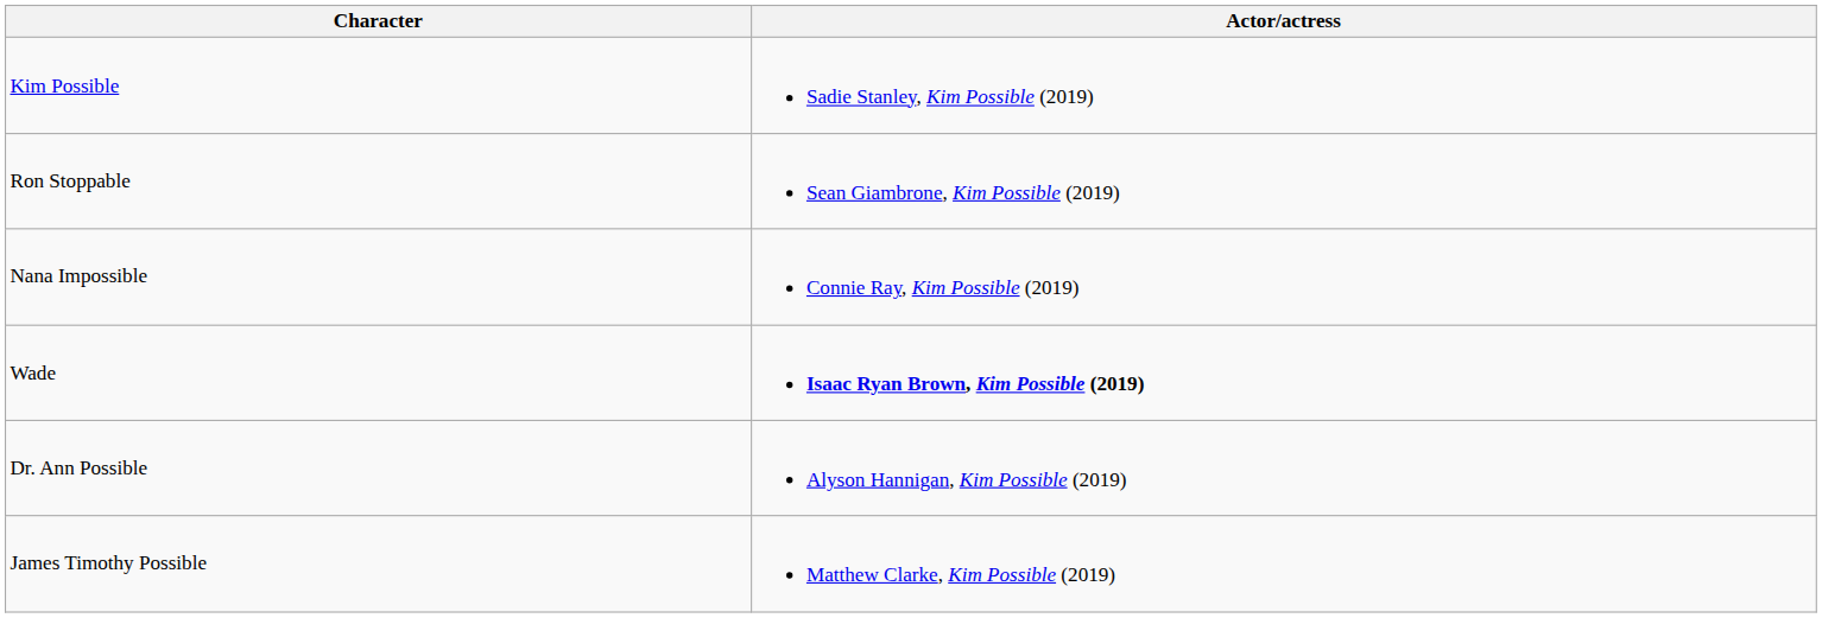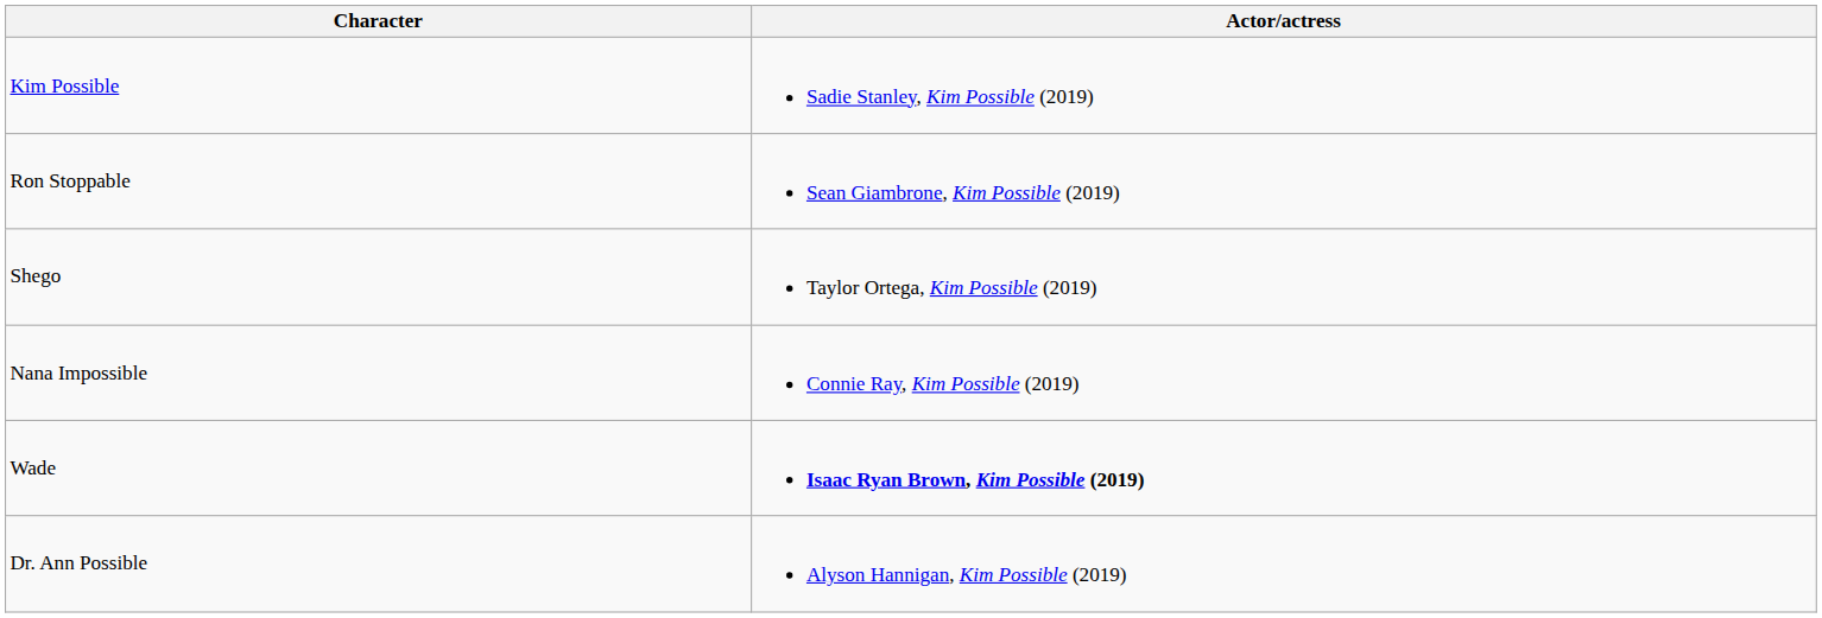+ row: Shego | Taylor Ortega, Kim Possible (2019)
- row: James Timothy Possible | Matthew Clarke, Kim Possible (2019)
